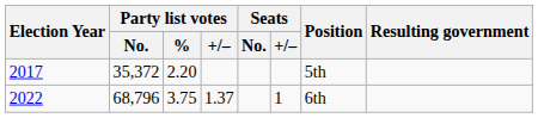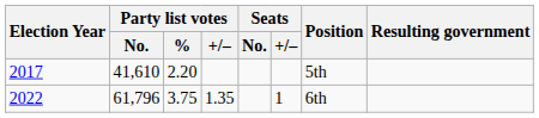2017 | Party list votes / No.: 35,372 -> 41,610
2022 | Party list votes / No.: 68,796 -> 61,796
2022 | Party list votes / +/–: 1.37 -> 1.35
